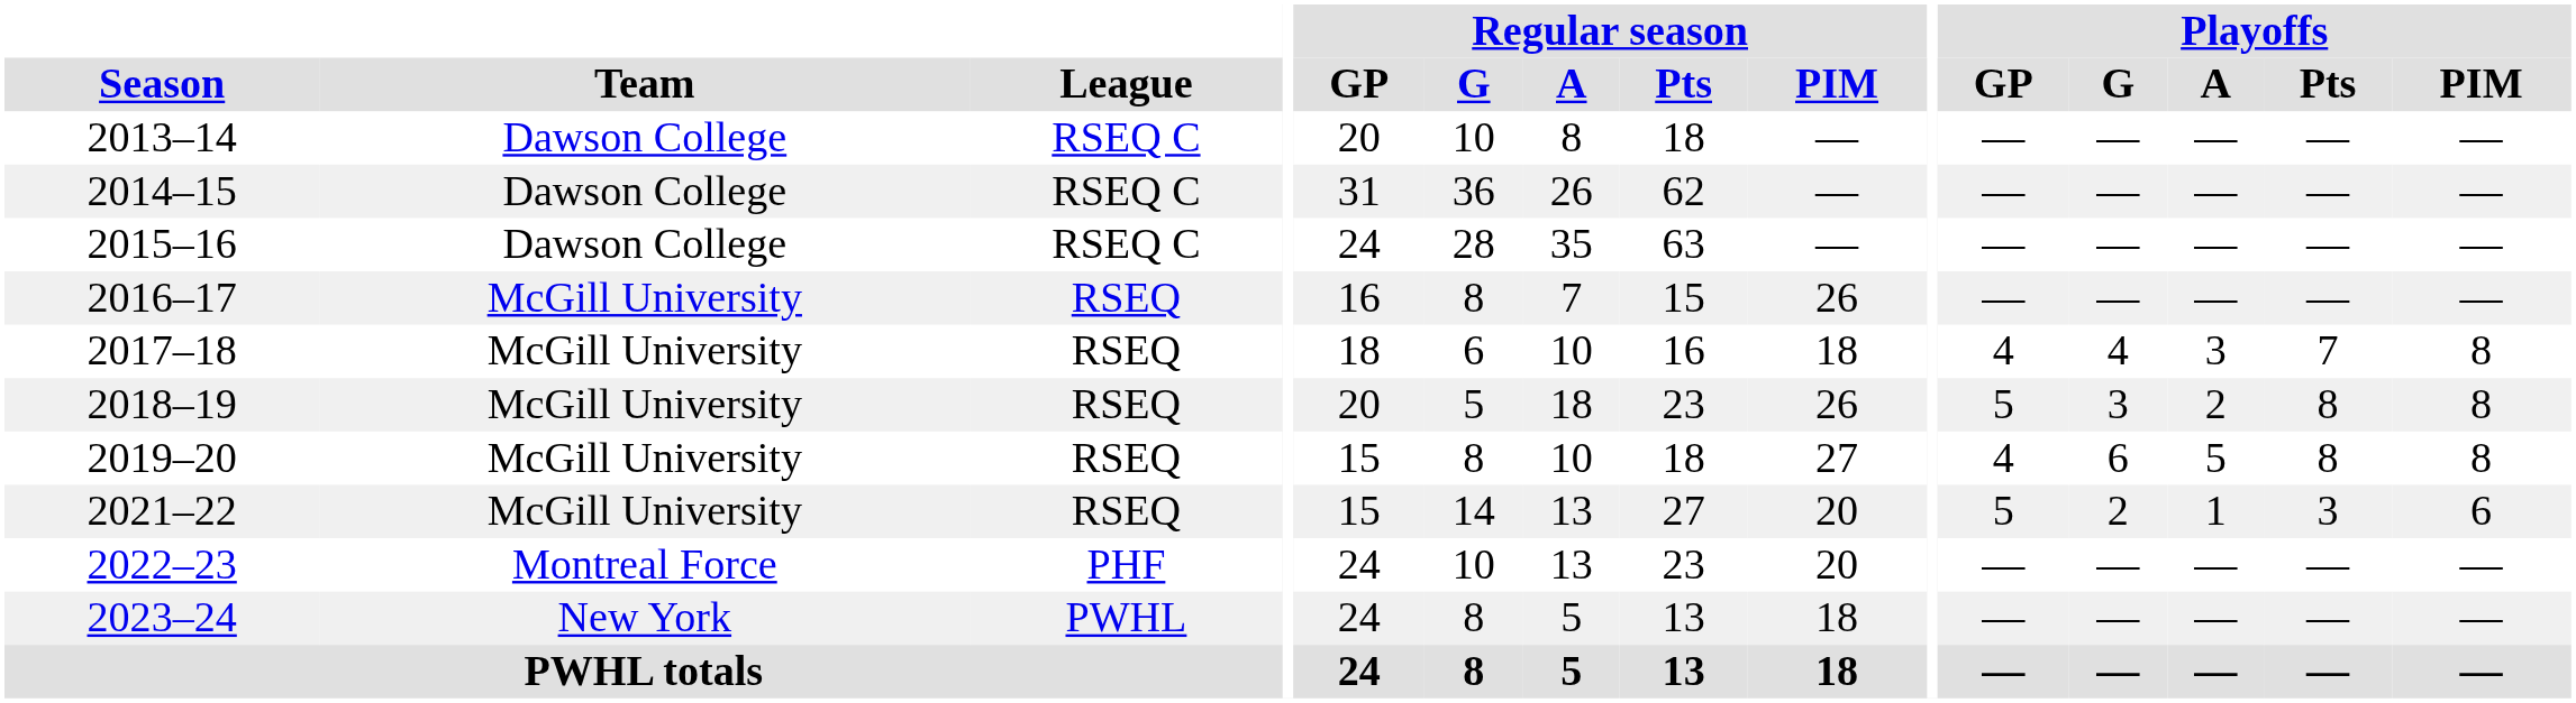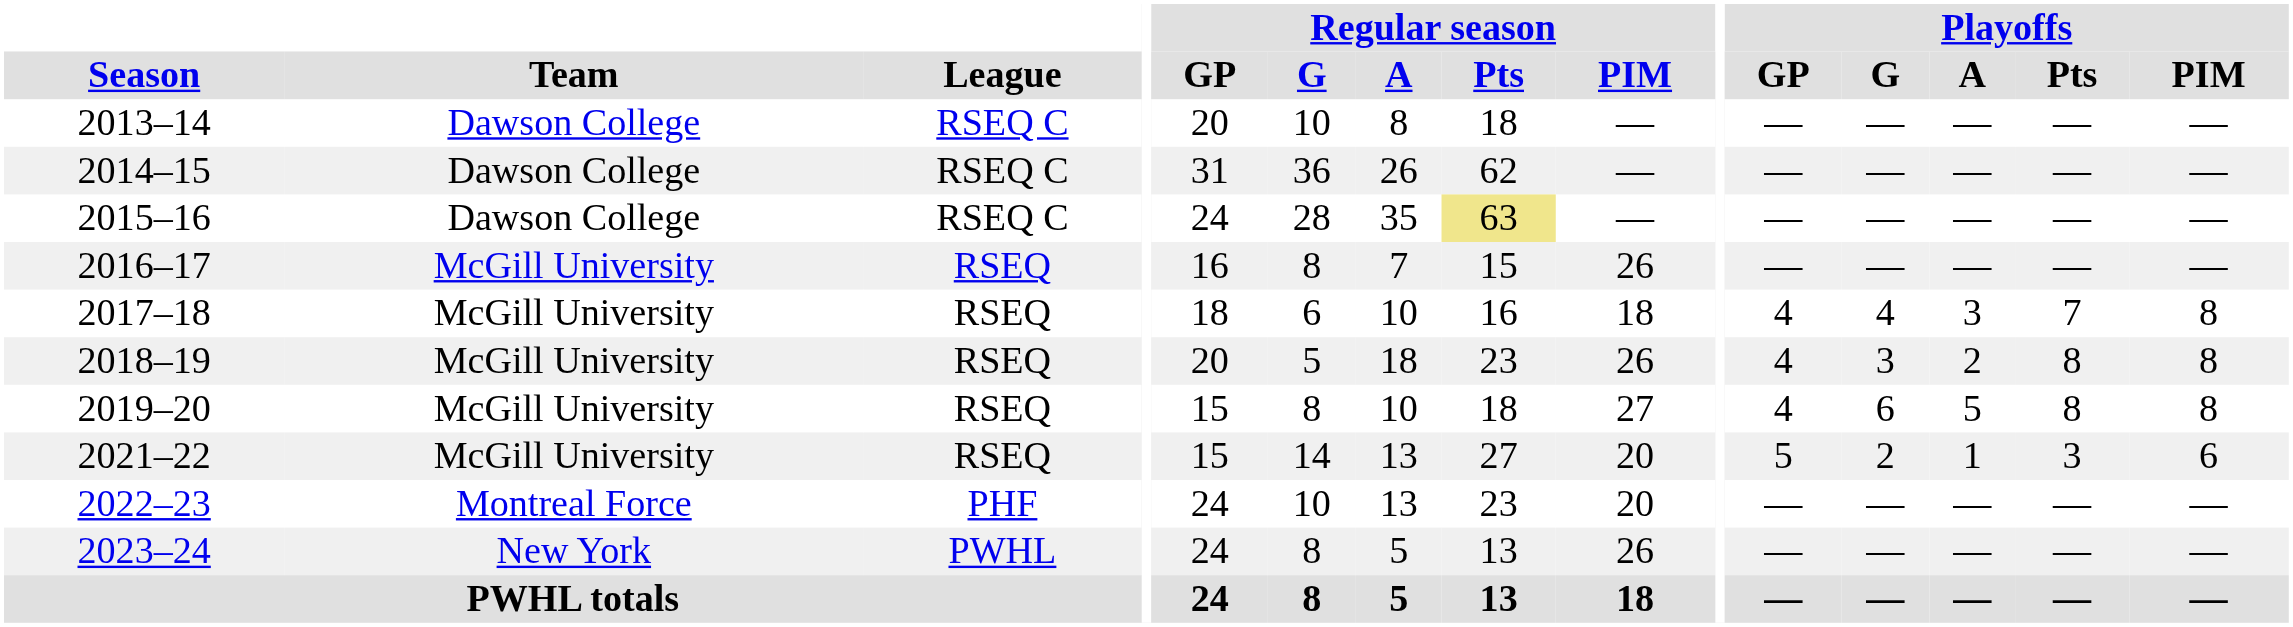2015–16 | Regular season / Pts: no background -> khaki background
2018–19 | Playoffs / GP: 5 -> 4
2023–24 | Regular season / PIM: 18 -> 26
